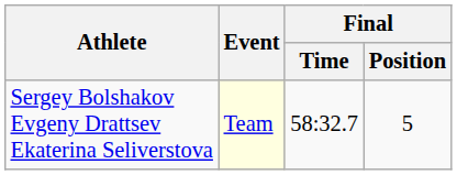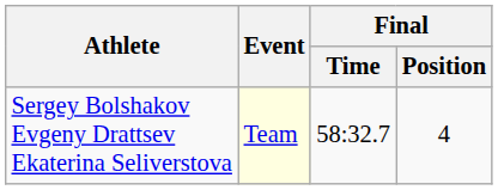Sergey Bolshakov Evgeny Drattsev Ekaterina Seliverstova | Final / Position: 5 -> 4
